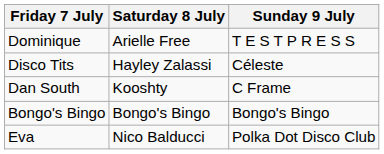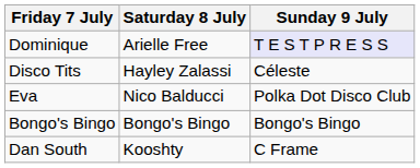Dominique | Sunday 9 July: no background -> lavender background
rows swapped: Eva <-> Dan South
